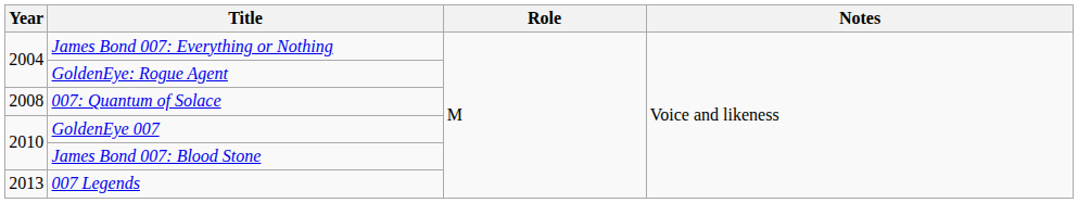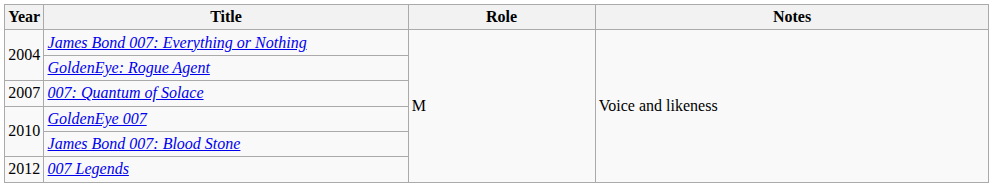007: Quantum of Solace | Year: 2008 -> 2007
007 Legends | Year: 2013 -> 2012
